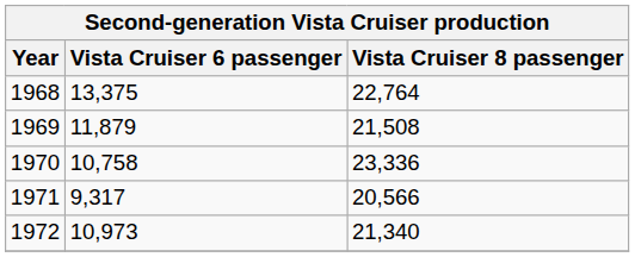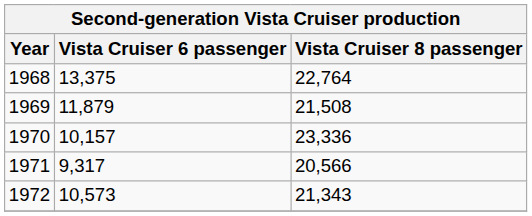1970 | Vista Cruiser 6 passenger: 10,758 -> 10,157
1972 | Vista Cruiser 6 passenger: 10,973 -> 10,573
1972 | Vista Cruiser 8 passenger: 21,340 -> 21,343
